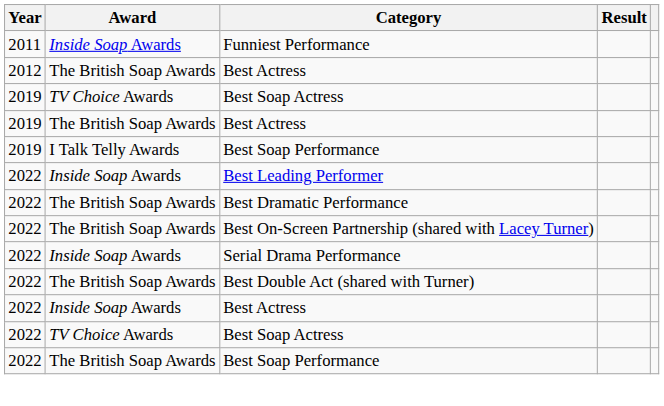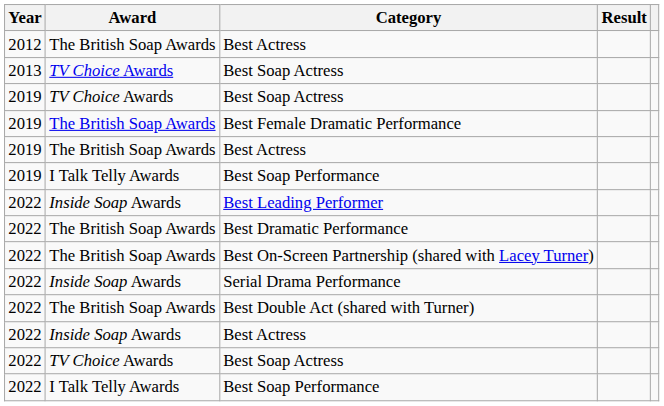- row: 2011 | Inside Soap Awards | Funniest Performance
+ row: 2013 | TV Choice Awards | Best Soap Actress
+ row: 2019 | The British Soap Awards | Best Female Dramatic Performance
2022 / Best Soap Performance | Award: The British Soap Awards -> I Talk Telly Awards
